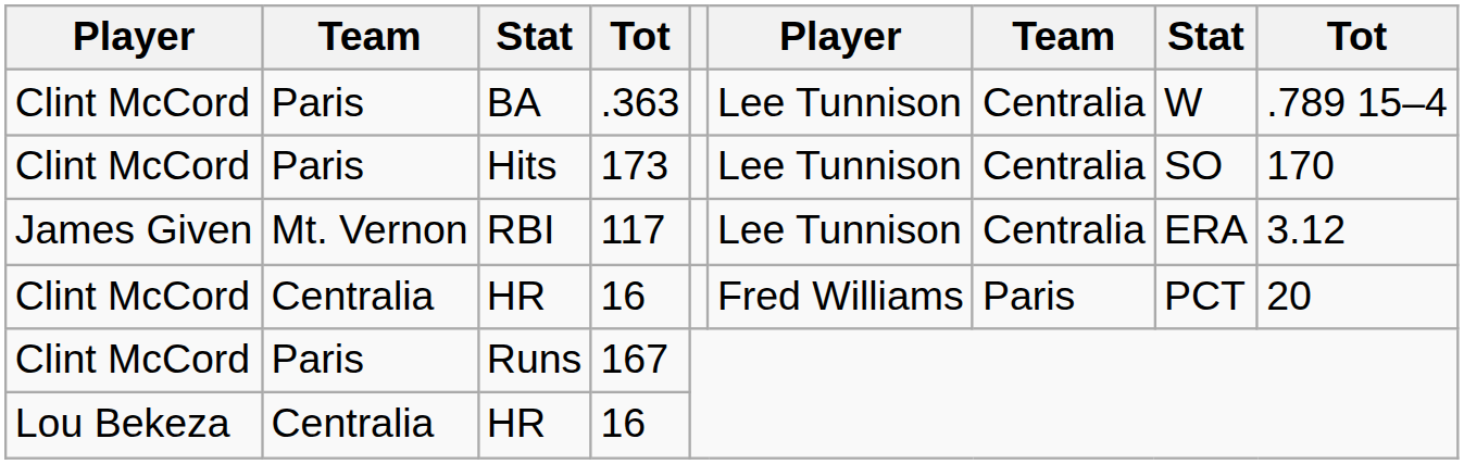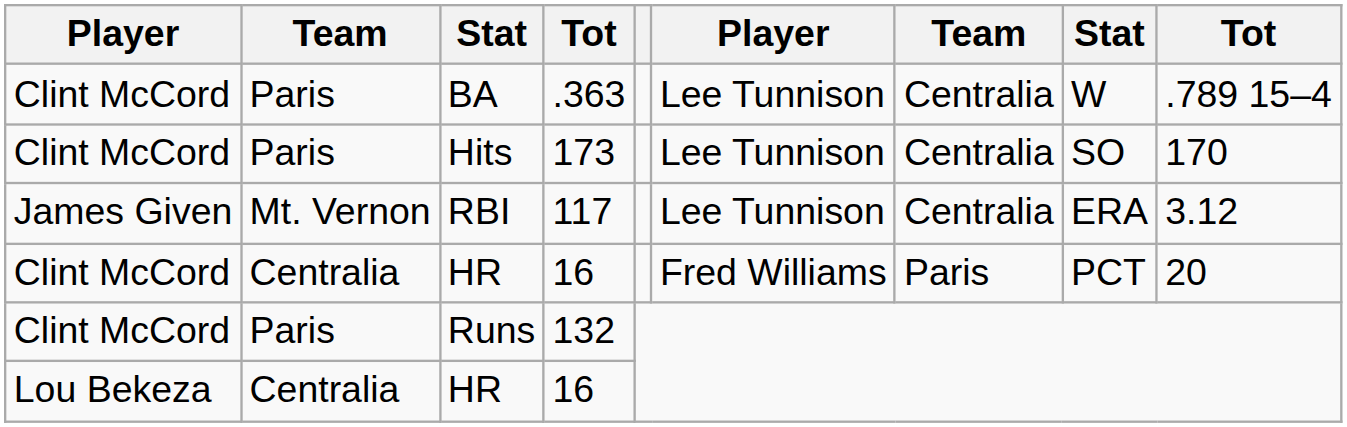Runs | column 4: 167 -> 132
